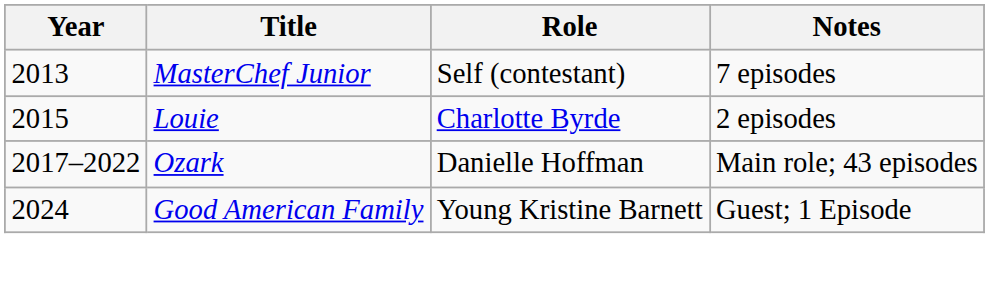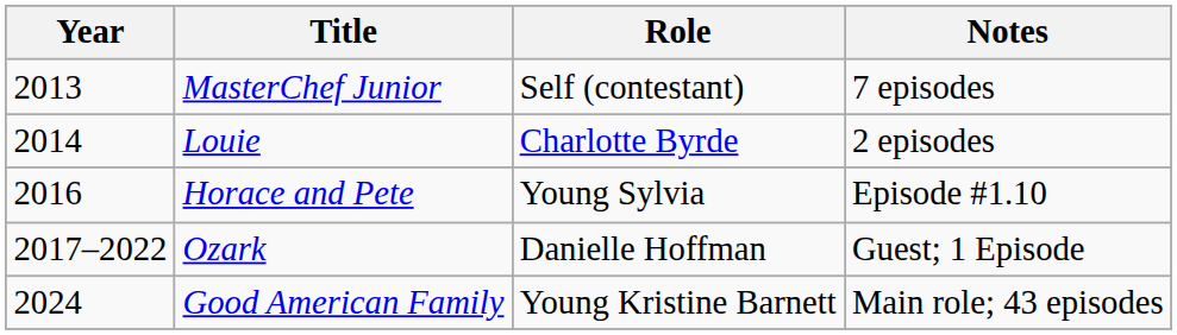Louie | Year: 2015 -> 2014
+ row: 2016 | Horace and Pete | Young Sylvia | Episode #1.10
Ozark | Notes: Main role; 43 episodes -> Guest; 1 Episode
Good American Family | Notes: Guest; 1 Episode -> Main role; 43 episodes
